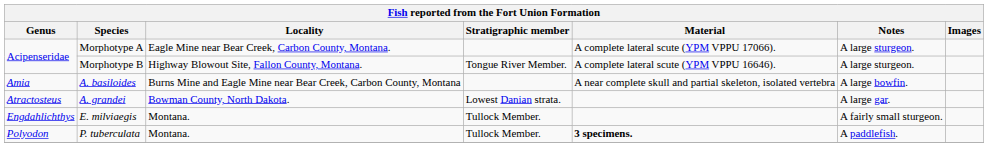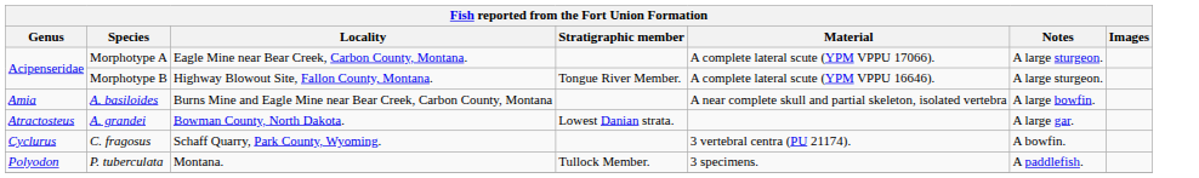+ row: Cyclurus | C. fragosus | Schaff Quarry, Park County, Wyoming. | 3 vertebral centra (PU 21174). | A bowfin.
- row: Engdahlichthys | E. milviaegis | Montana. | Tullock Member. | A fairly small sturgeon.
P. tuberculata | Material: bold -> normal
